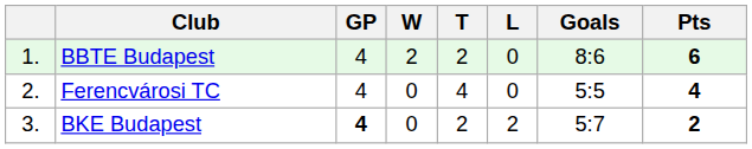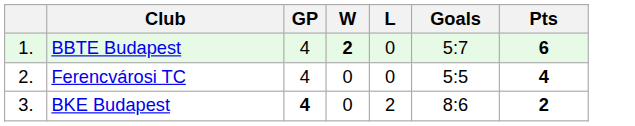- column: T | 2 | 4 | 2
BBTE Budapest | W: normal -> bold
BBTE Budapest | Goals: 8:6 -> 5:7
BKE Budapest | Goals: 5:7 -> 8:6
